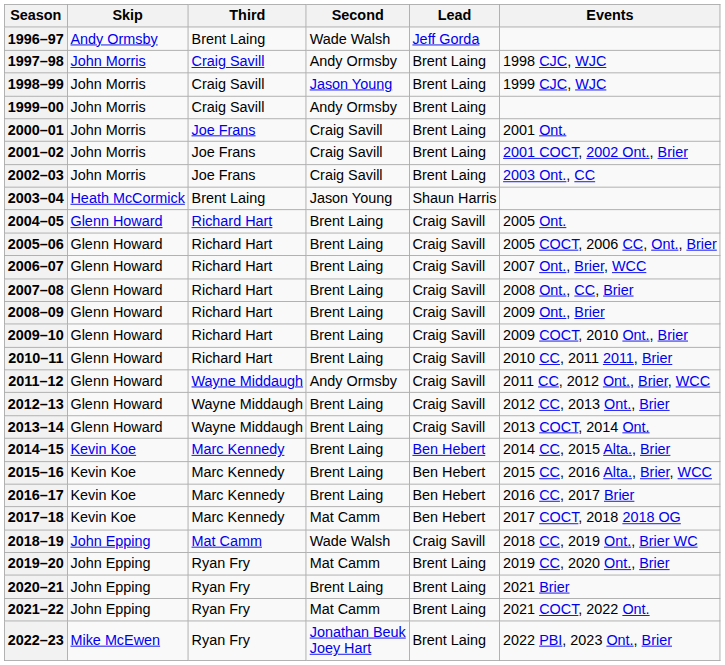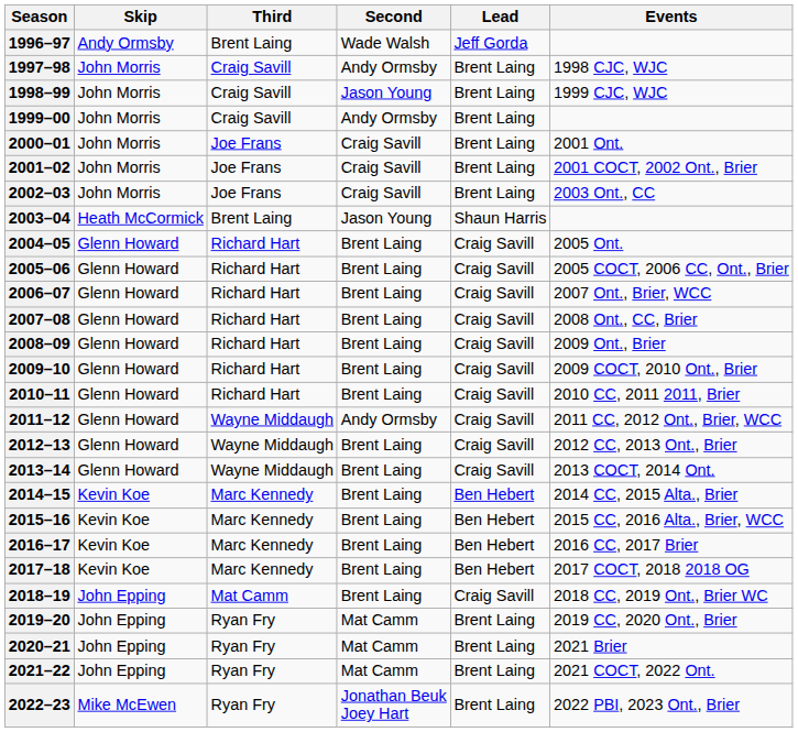2017–18 | Second: Mat Camm -> Brent Laing
2018–19 | Second: Wade Walsh -> Brent Laing
2020–21 | Second: Brent Laing -> Mat Camm
